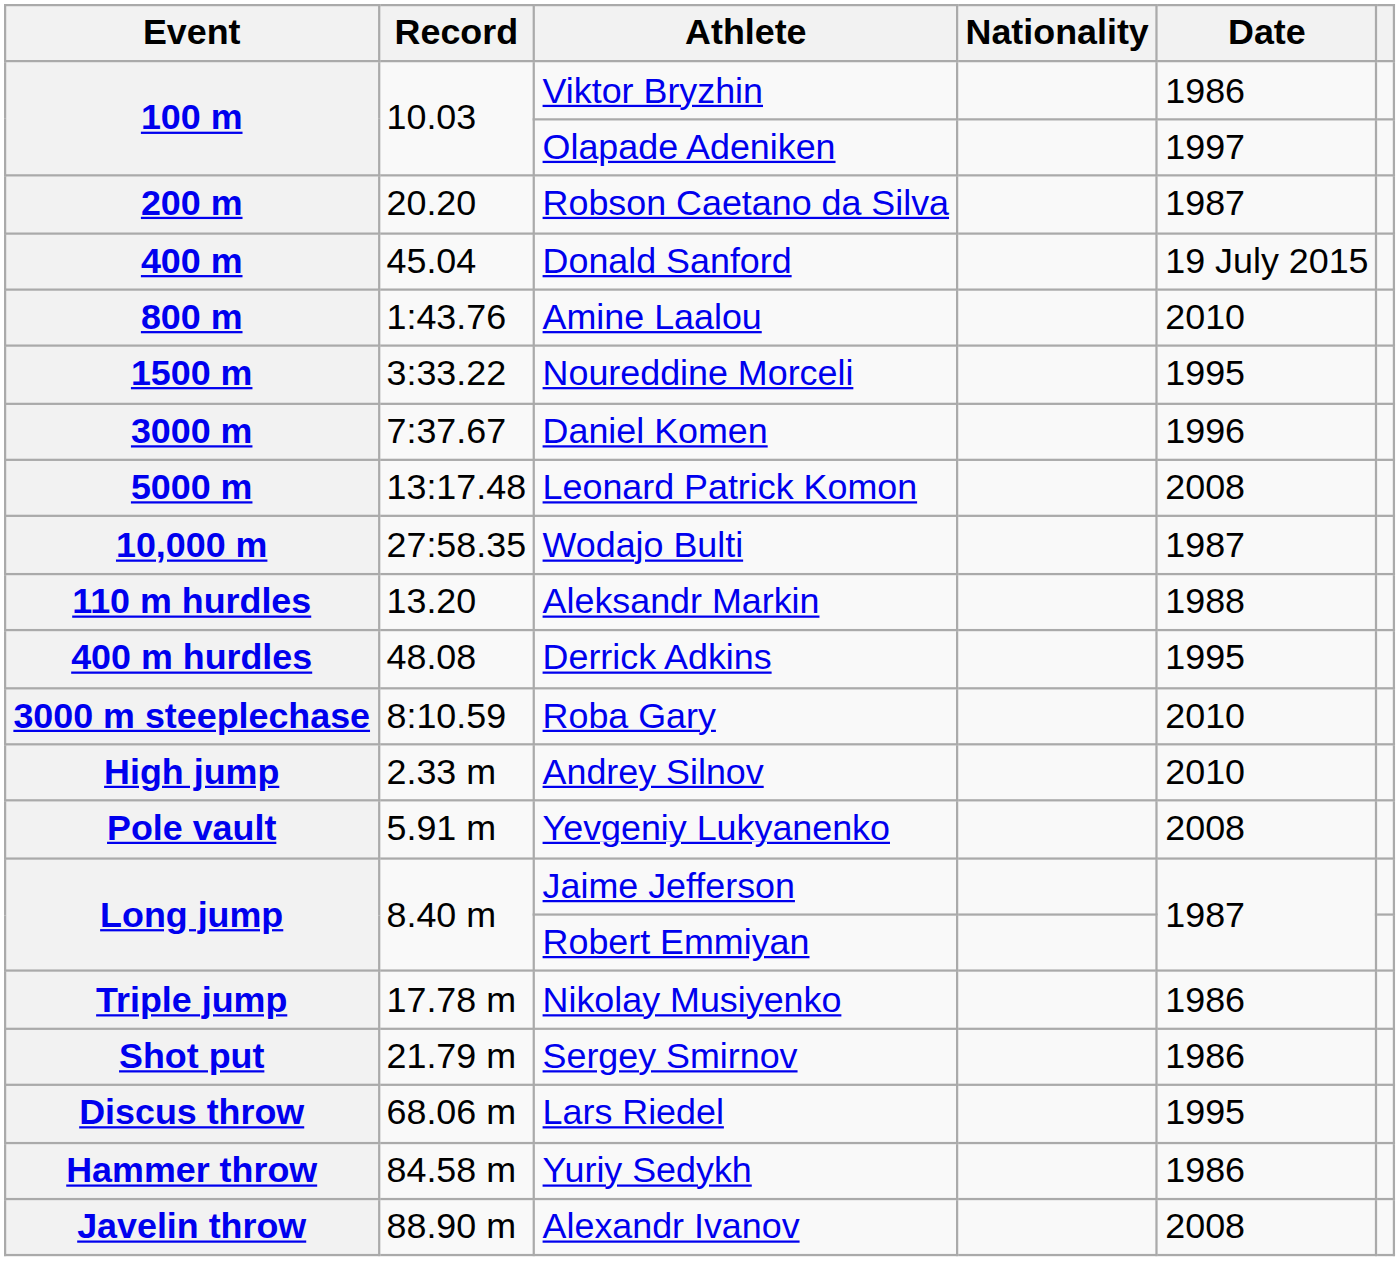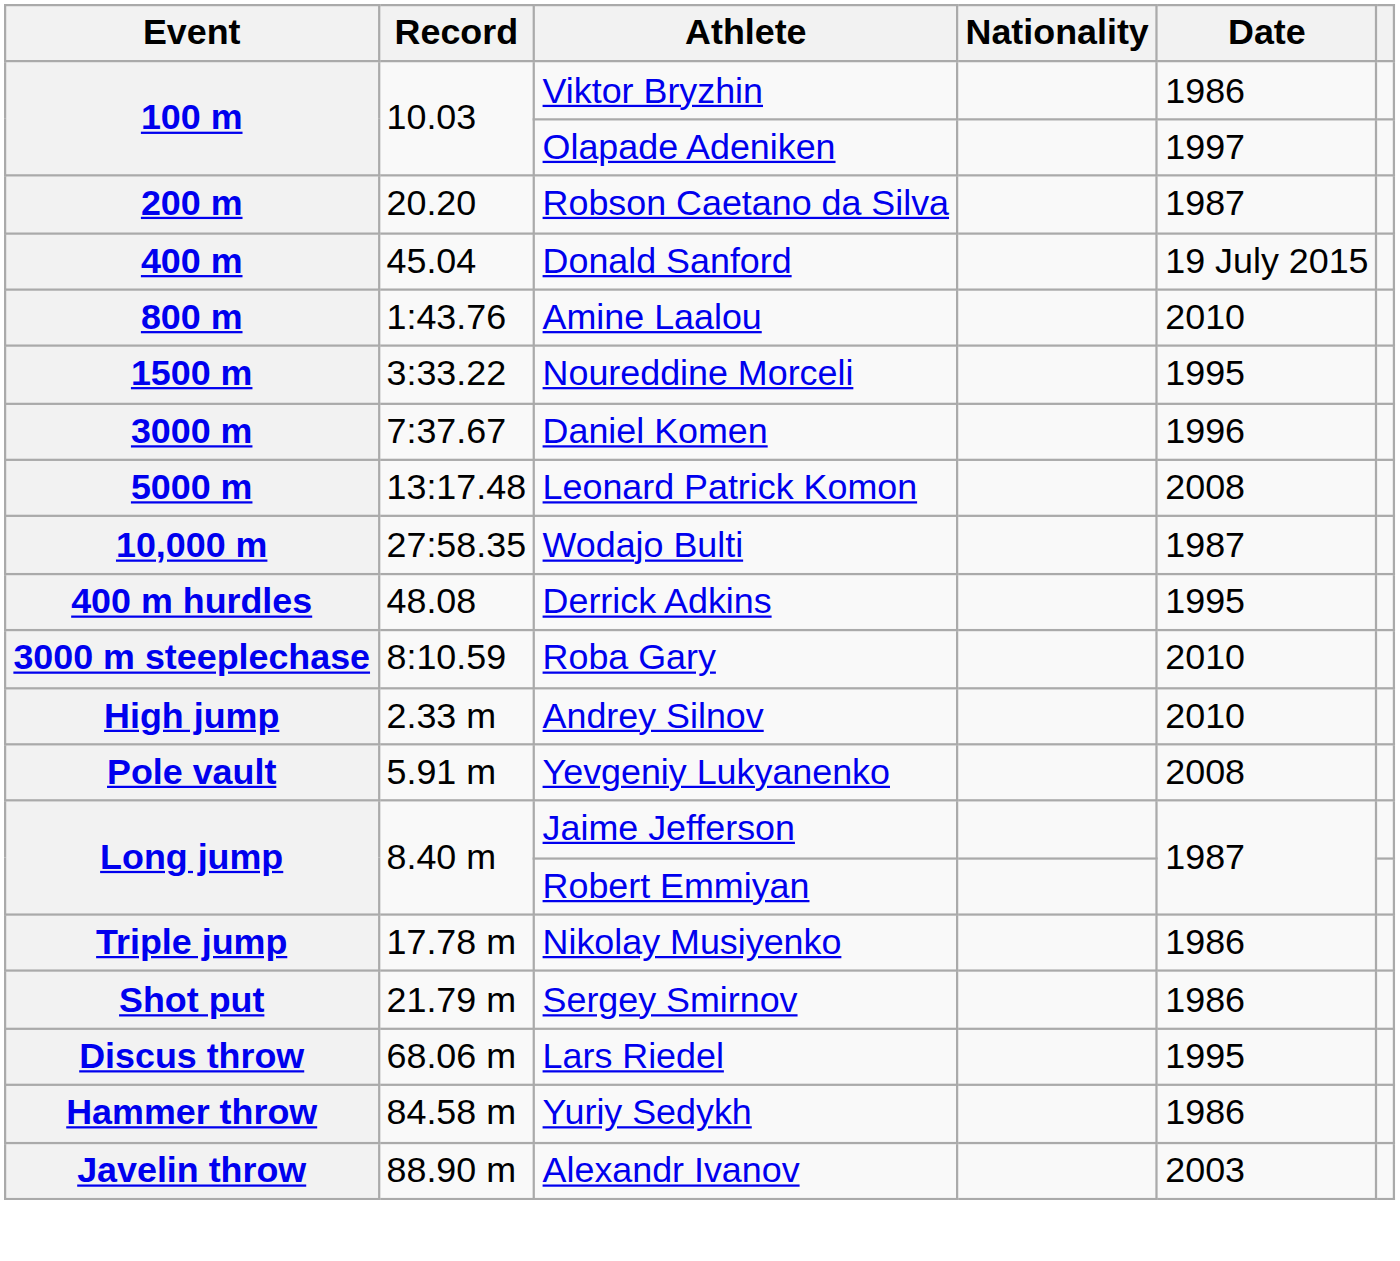- row: 110 m hurdles | 13.20 | Aleksandr Markin | 1988
Javelin throw | Date: 2008 -> 2003
